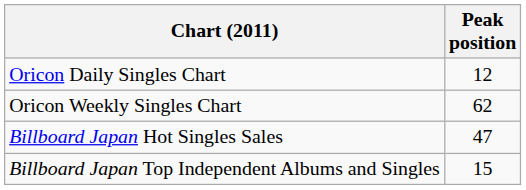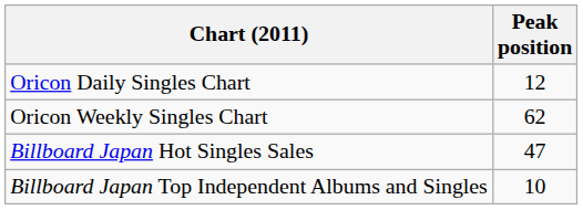Billboard Japan Top Independent Albums and Singles | Peak position: 15 -> 10
